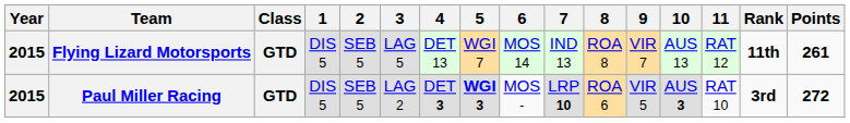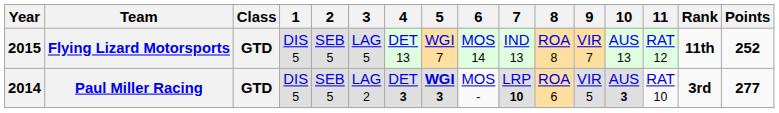Flying Lizard Motorsports | Points: 261 -> 252
Paul Miller Racing | Year: 2015 -> 2014
Paul Miller Racing | Points: 272 -> 277
